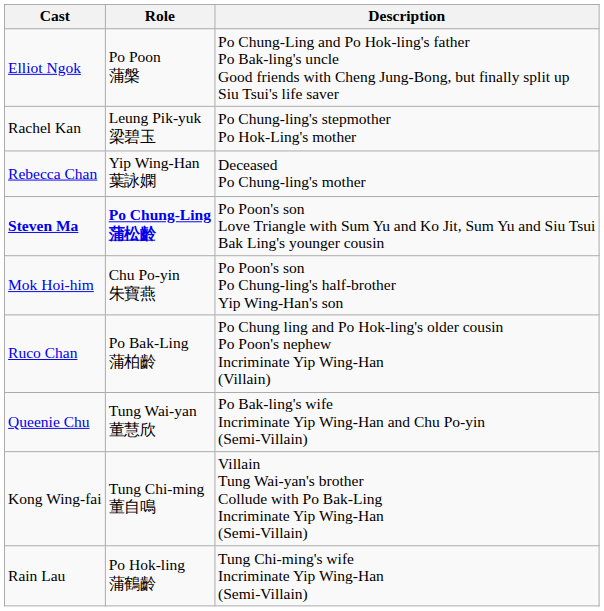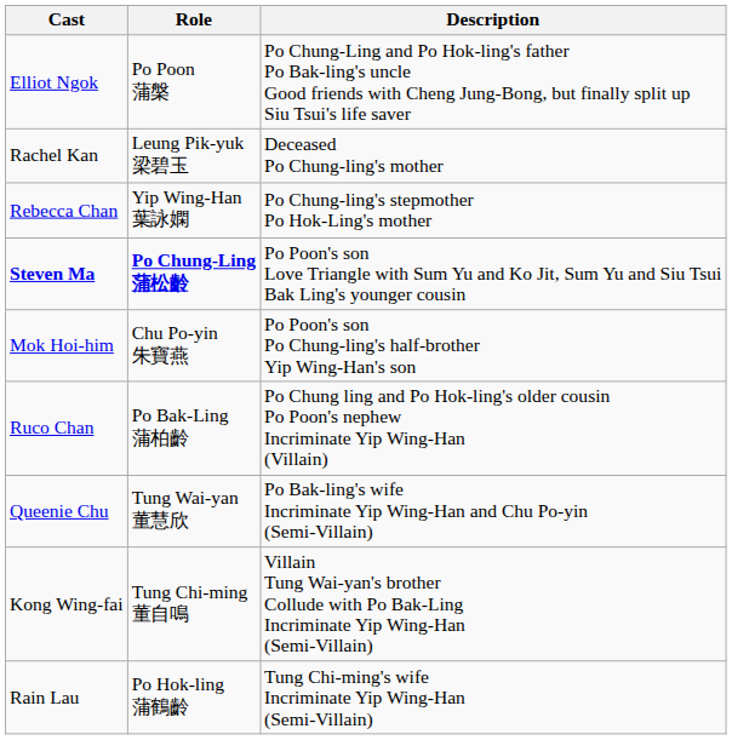Rachel Kan | Description: Po Chung-ling's stepmother Po Hok-Ling's mother -> Deceased Po Chung-ling's mother
Rebecca Chan | Description: Deceased Po Chung-ling's mother -> Po Chung-ling's stepmother Po Hok-Ling's mother
